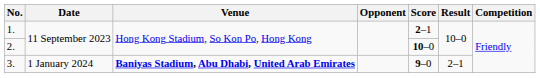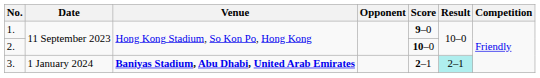1. | Score: 2–1 -> 9–0
3. | Score: 9–0 -> 2–1
3. | Result: no background -> paleturquoise background
